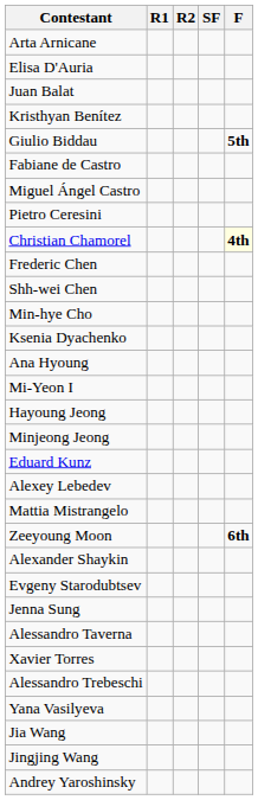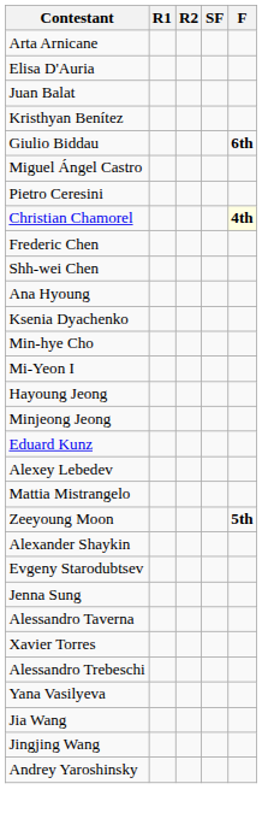Giulio Biddau | F: 5th -> 6th
- row: Fabiane de Castro
rows swapped: Min-hye Cho <-> Ana Hyoung
Zeeyoung Moon | F: 6th -> 5th
